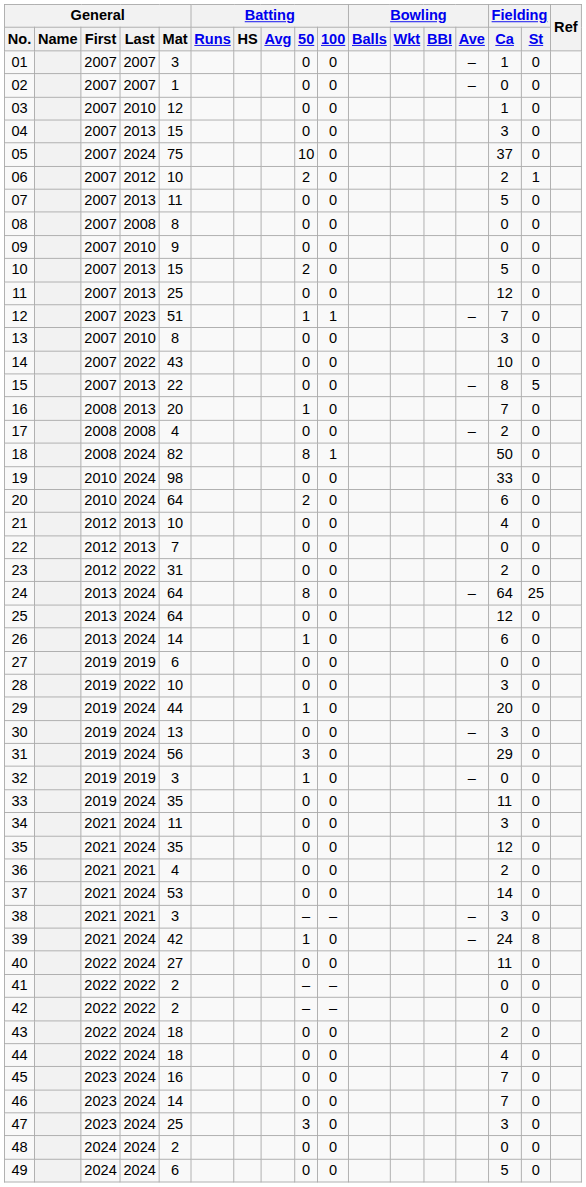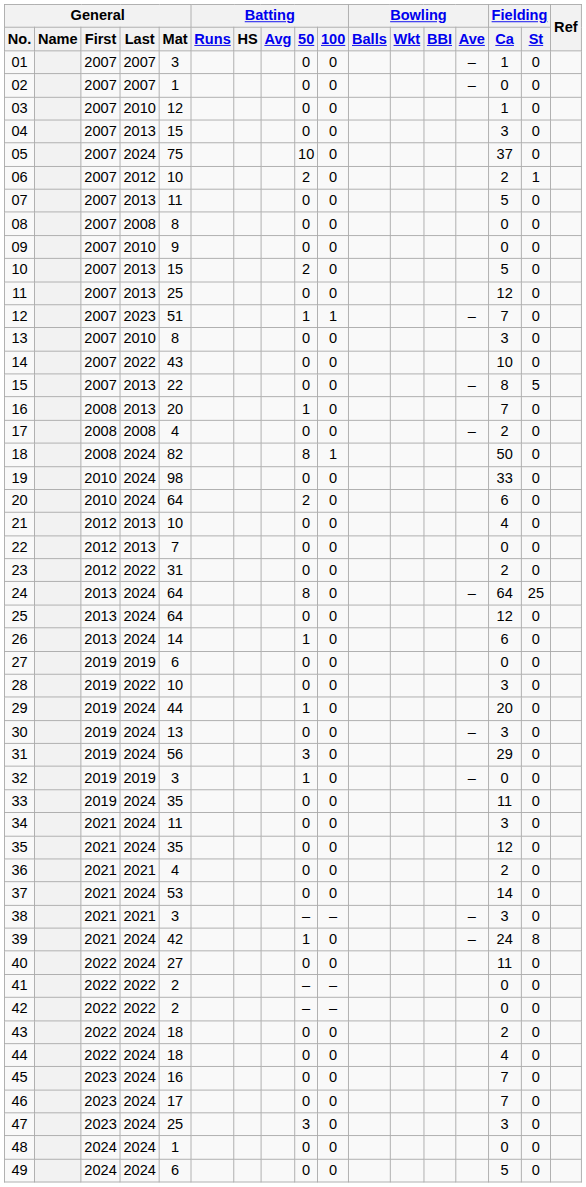46 | General / Mat: 14 -> 17
48 | General / Mat: 2 -> 1
